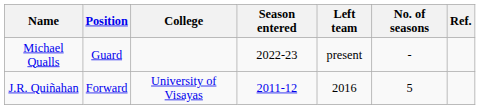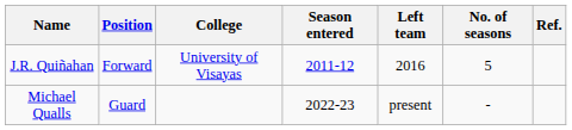rows swapped: Michael Qualls <-> J.R. Quiñahan
